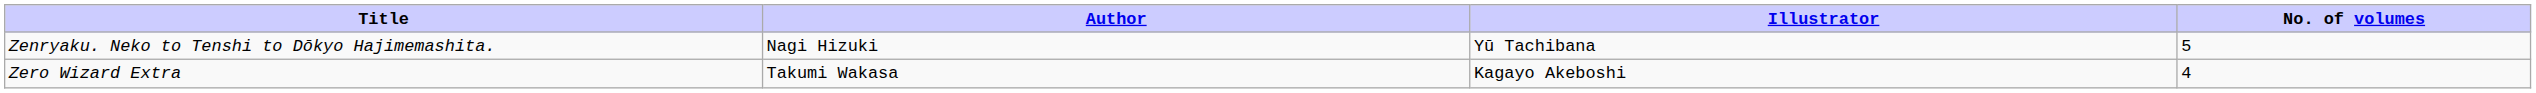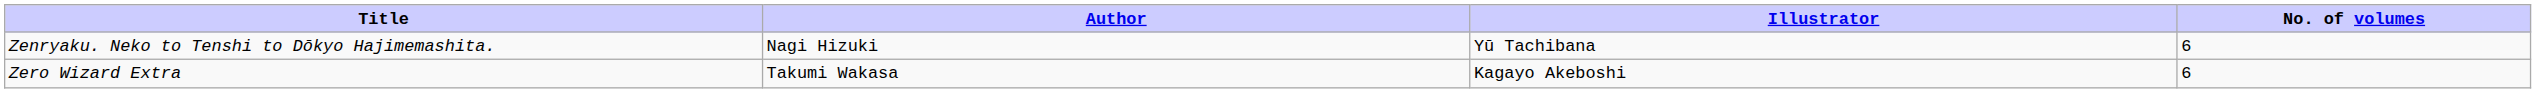Zenryaku. Neko to Tenshi to Dōkyo Hajimemashita. | No. of volumes: 5 -> 6
Zero Wizard Extra | No. of volumes: 4 -> 6
